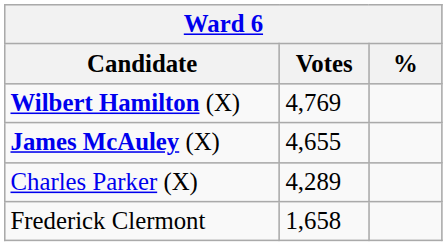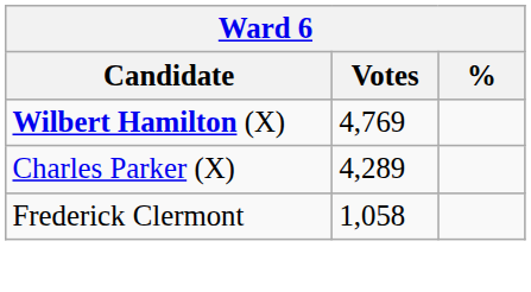- row: James McAuley (X) | 4,655
Frederick Clermont | Votes: 1,658 -> 1,058
